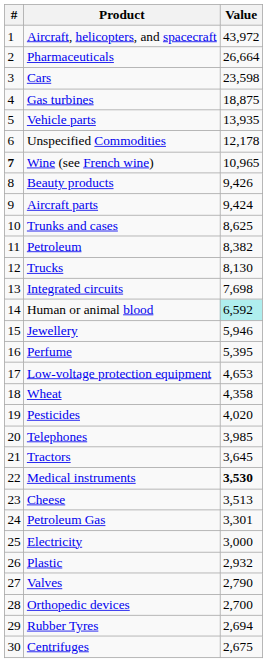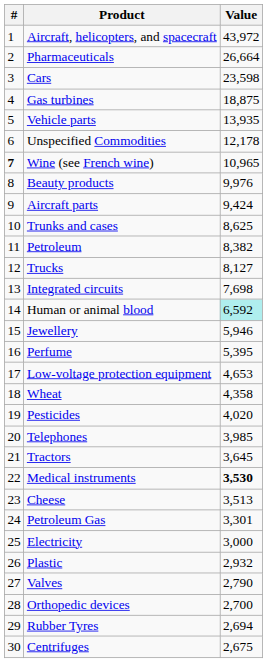Beauty products | Value: 9,426 -> 9,976
Trucks | Value: 8,130 -> 8,127
